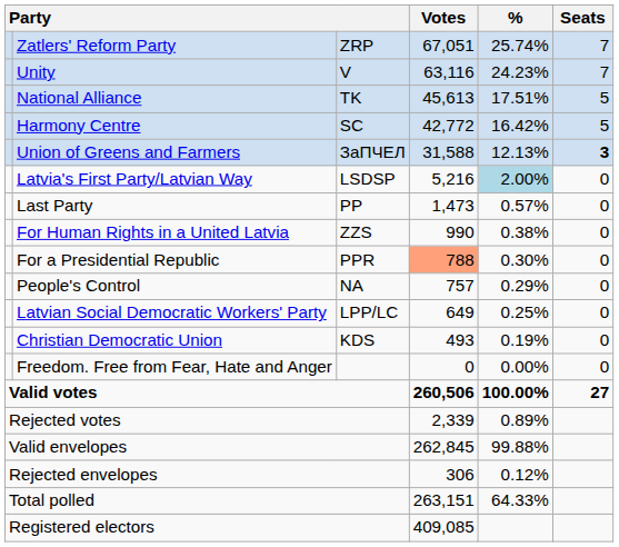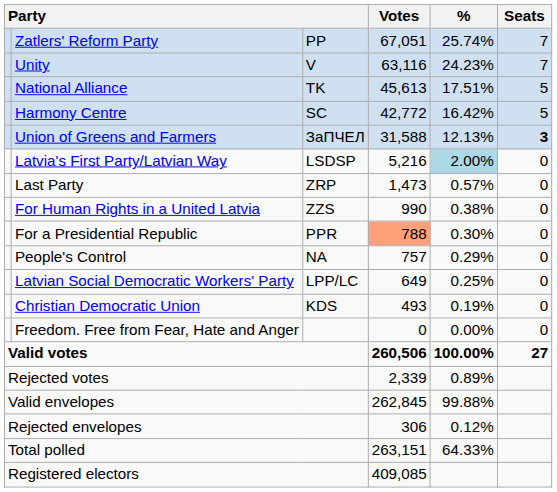Zatlers' Reform Party | column 3: ZRP -> PP
Last Party | column 3: PP -> ZRP
